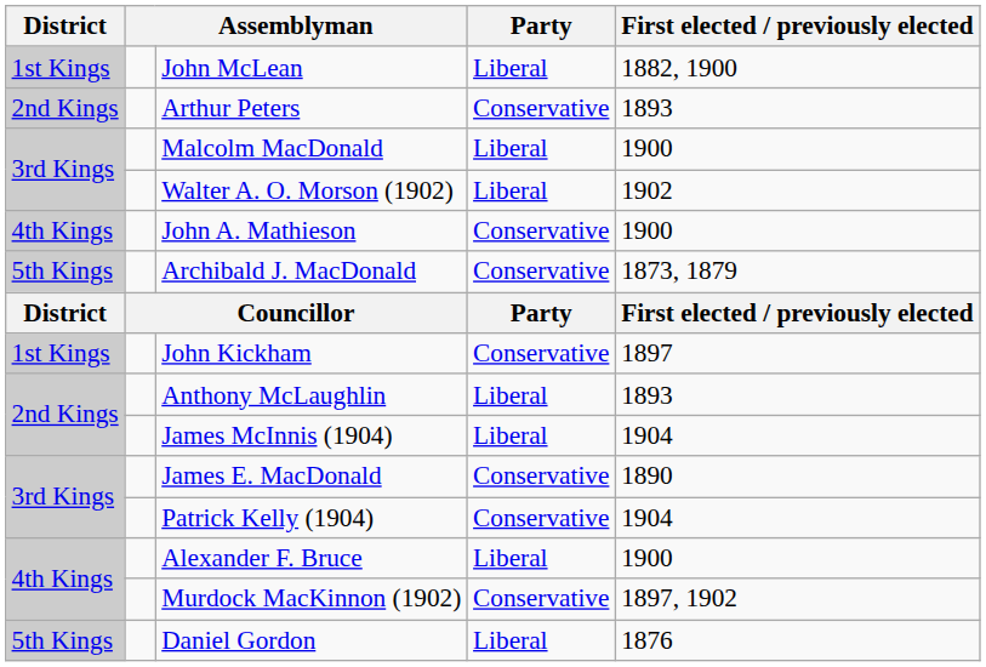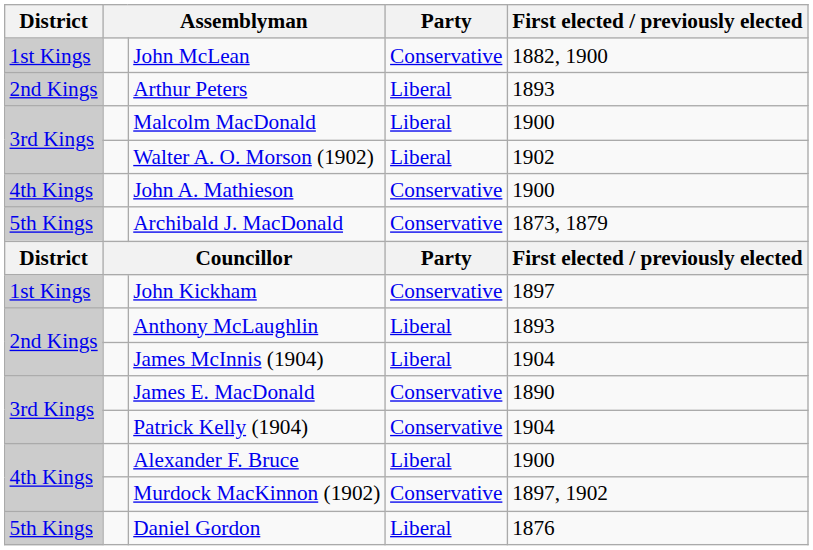John McLean | Party: Liberal -> Conservative
Arthur Peters | Party: Conservative -> Liberal
